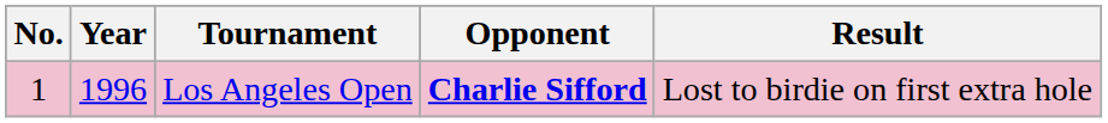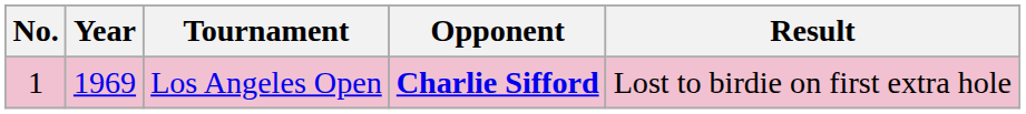Los Angeles Open | Year: 1996 -> 1969
